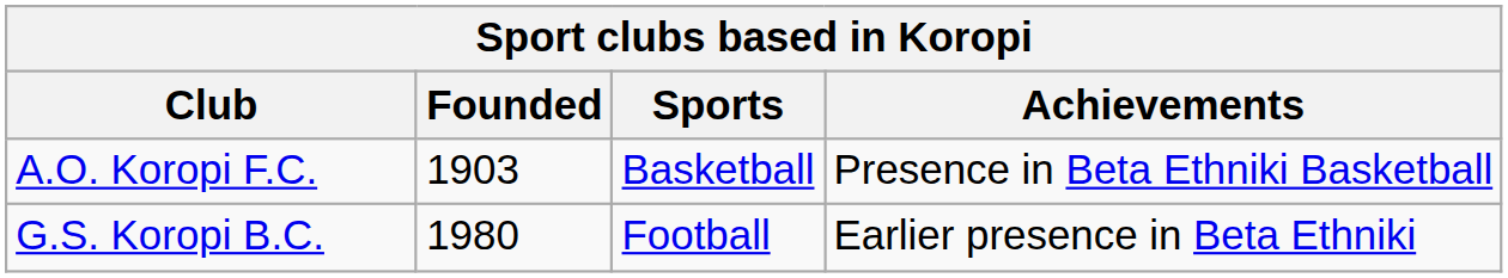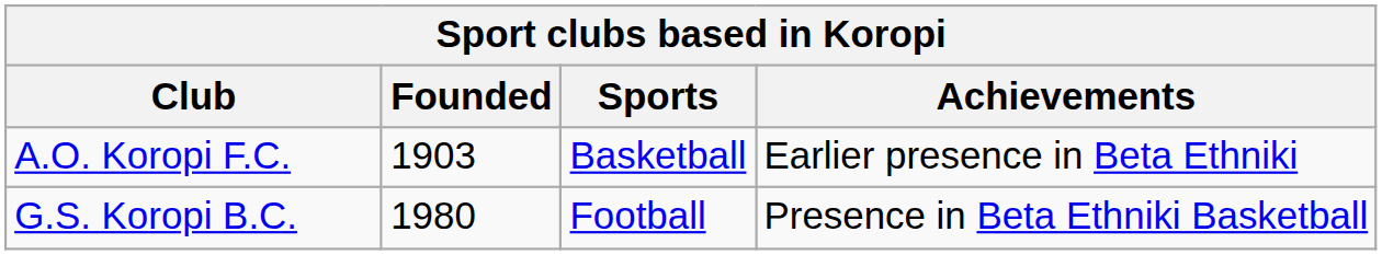A.O. Koropi F.C. | Achievements: Presence in Beta Ethniki Basketball -> Earlier presence in Beta Ethniki
G.S. Koropi B.C. | Achievements: Earlier presence in Beta Ethniki -> Presence in Beta Ethniki Basketball
